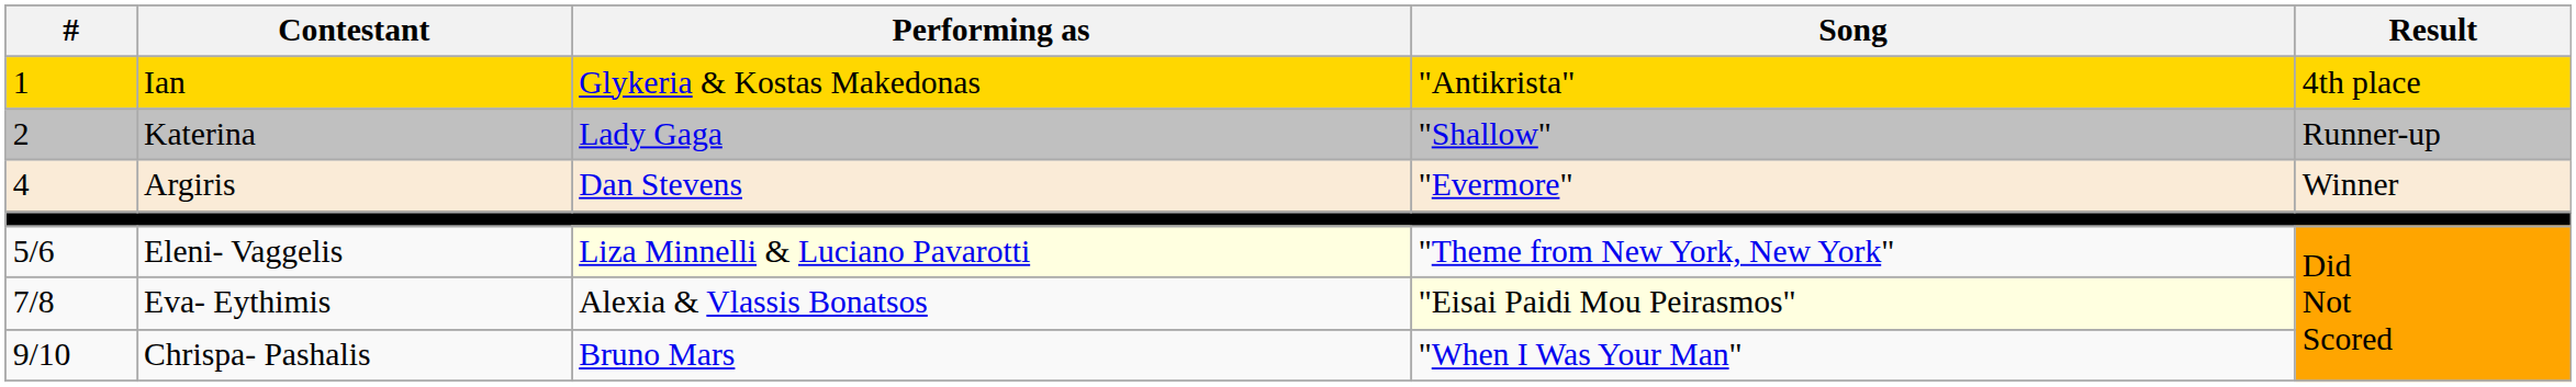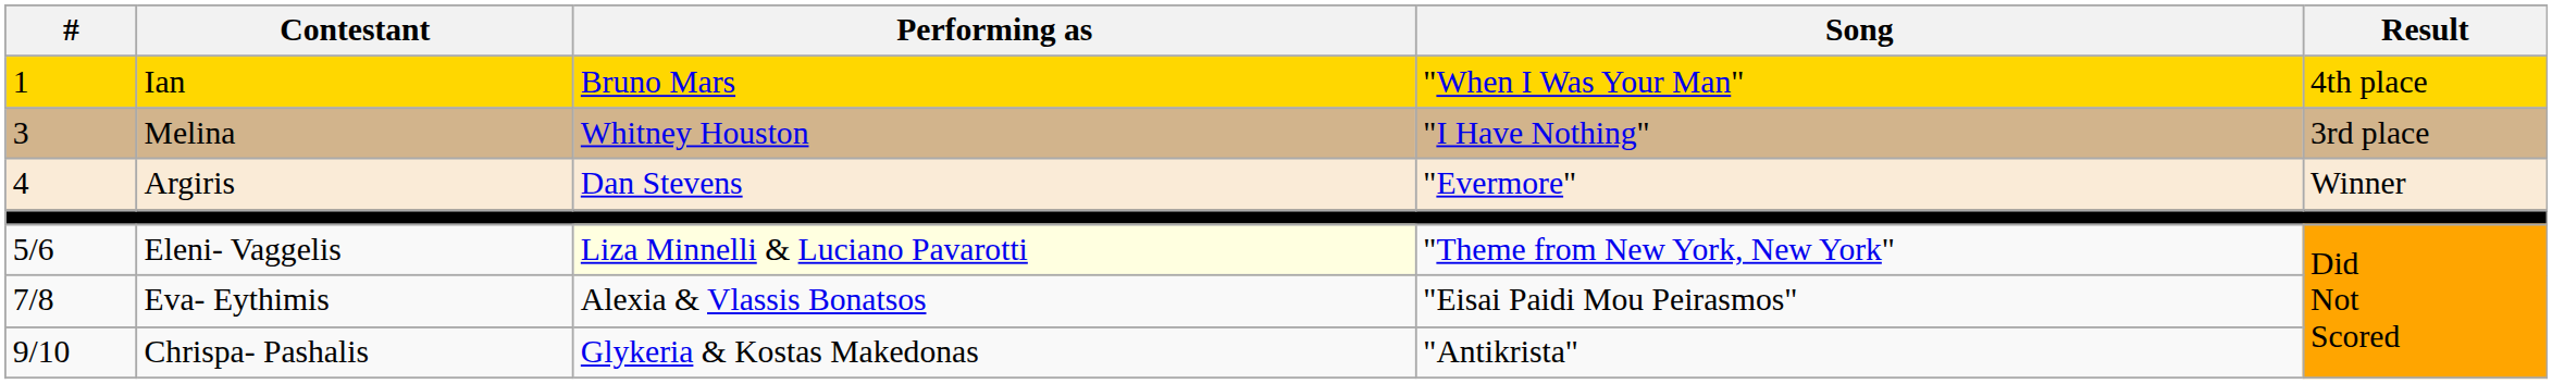Ian | Performing as: Glykeria & Kostas Makedonas -> Bruno Mars
Ian | Song: "Antikrista" -> "When I Was Your Man"
- row: 2 | Katerina | Lady Gaga | "Shallow" | Runner-up
+ row: 3 | Melina | Whitney Houston | "I Have Nothing" | 3rd place
Eva- Eythimis | Song: lightyellow background -> no background
Chrispa- Pashalis | Performing as: Bruno Mars -> Glykeria & Kostas Makedonas
Chrispa- Pashalis | Song: "When I Was Your Man" -> "Antikrista"
